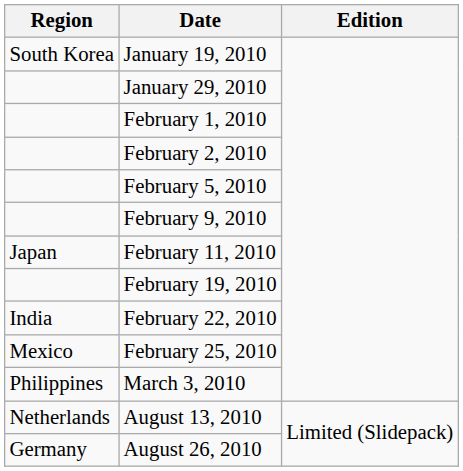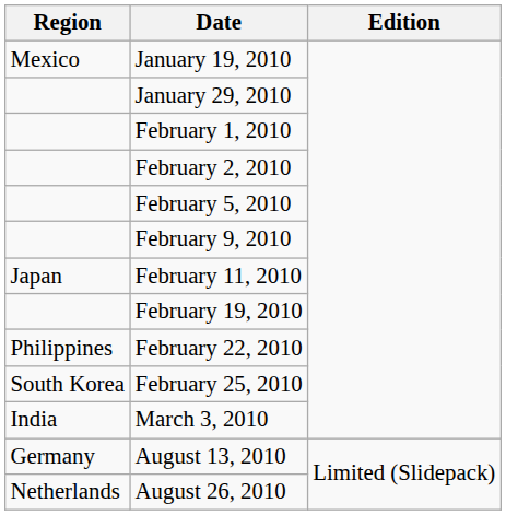January 19, 2010 | Region: South Korea -> Mexico
February 22, 2010 | Region: India -> Philippines
February 25, 2010 | Region: Mexico -> South Korea
March 3, 2010 | Region: Philippines -> India
August 13, 2010 | Region: Netherlands -> Germany
August 26, 2010 | Region: Germany -> Netherlands
